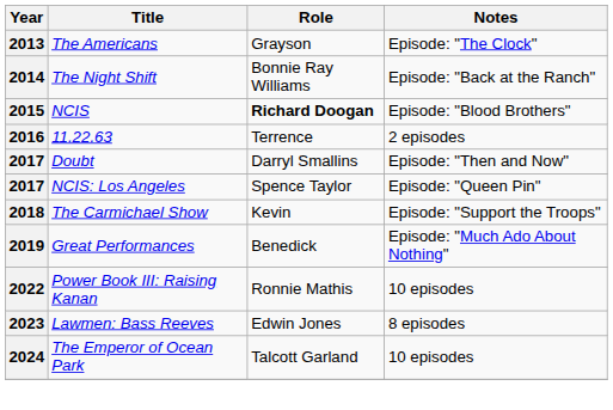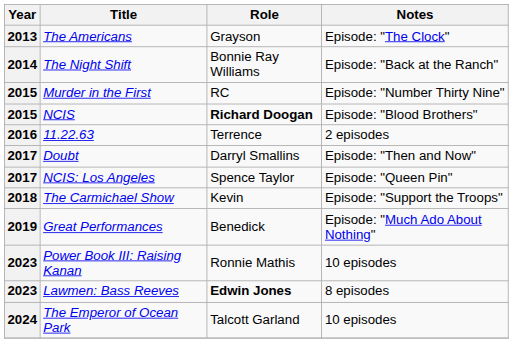+ row: 2015 | Murder in the First | RC | Episode: "Number Thirty Nine"
Power Book III: Raising Kanan | Year: 2022 -> 2023
Lawmen: Bass Reeves | Role: normal -> bold
